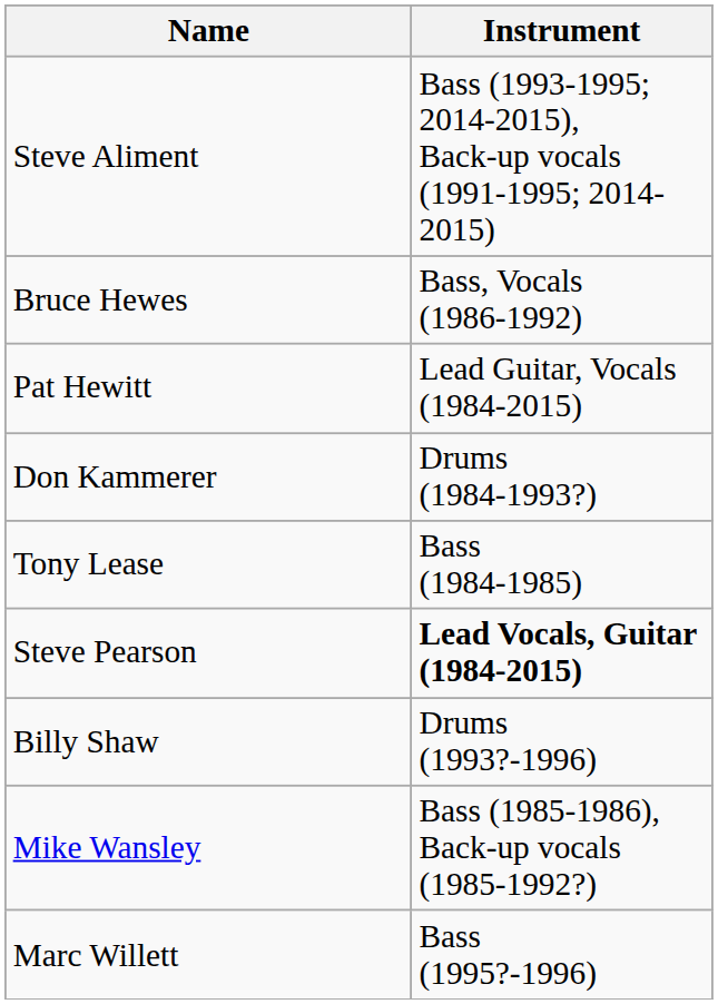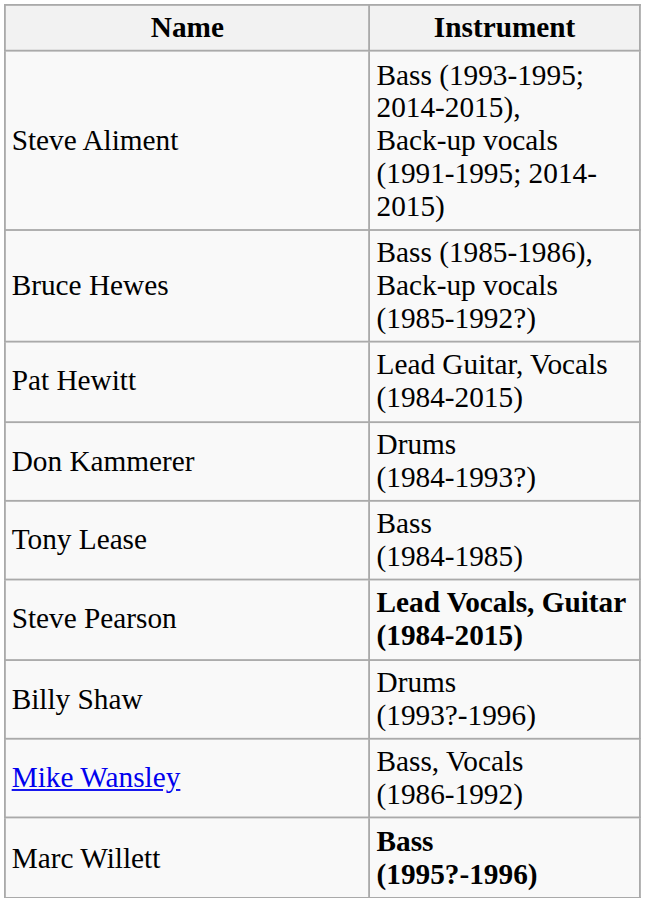Bruce Hewes | Instrument: Bass, Vocals (1986-1992) -> Bass (1985-1986), Back-up vocals (1985-1992?)
Mike Wansley | Instrument: Bass (1985-1986), Back-up vocals (1985-1992?) -> Bass, Vocals (1986-1992)
Marc Willett | Instrument: normal -> bold
